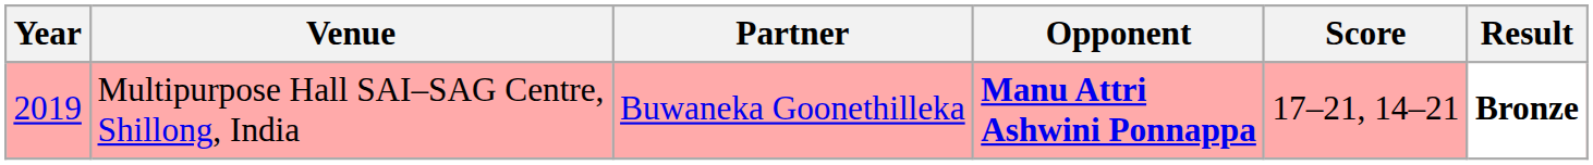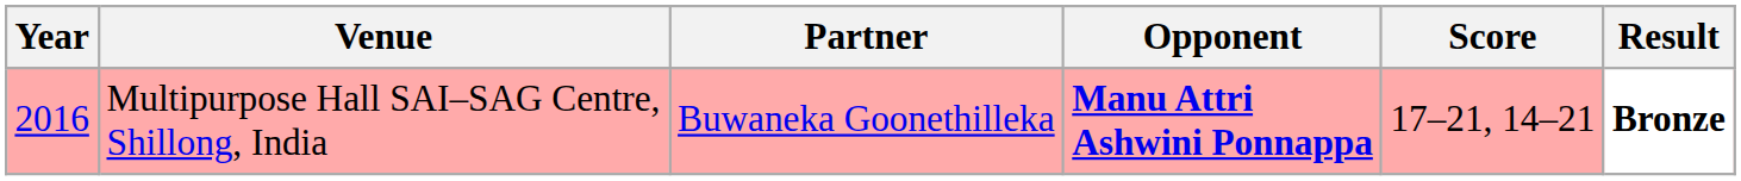Multipurpose Hall SAI–SAG Centre, Shillong, India | Year: 2019 -> 2016
